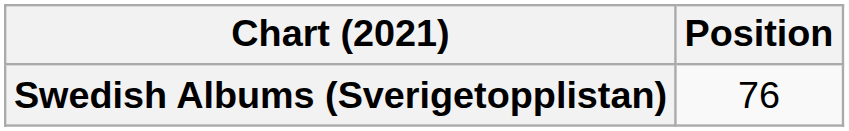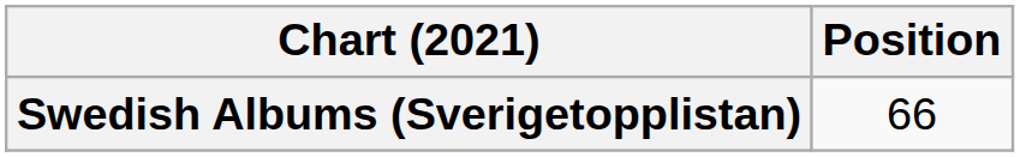Swedish Albums (Sverigetopplistan) | Position: 76 -> 66
